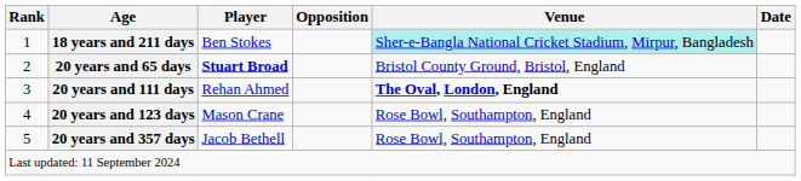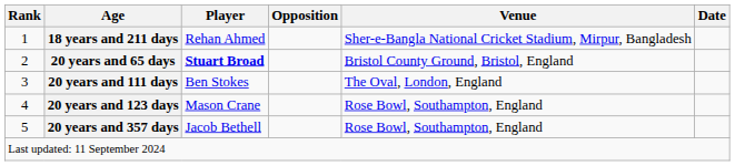18 years and 211 days | Player: Ben Stokes -> Rehan Ahmed
18 years and 211 days | Venue: paleturquoise background -> no background
20 years and 111 days | Player: Rehan Ahmed -> Ben Stokes
20 years and 111 days | Venue: bold -> normal
